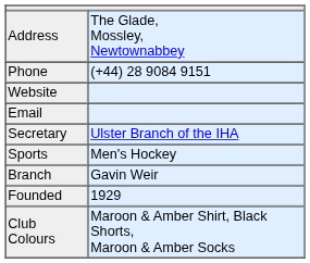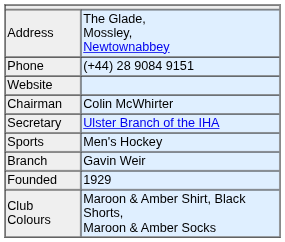- row: Email
+ row: Chairman | Colin McWhirter
